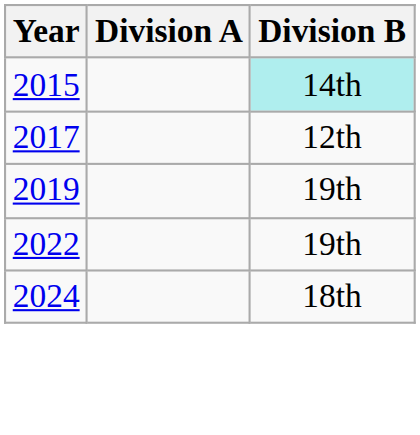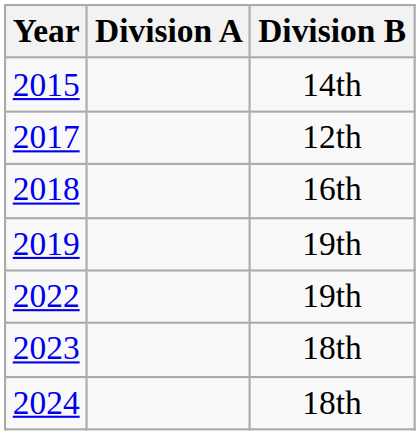2015 | Division B: paleturquoise background -> no background
+ row: 2018 | 16th
+ row: 2023 | 18th
